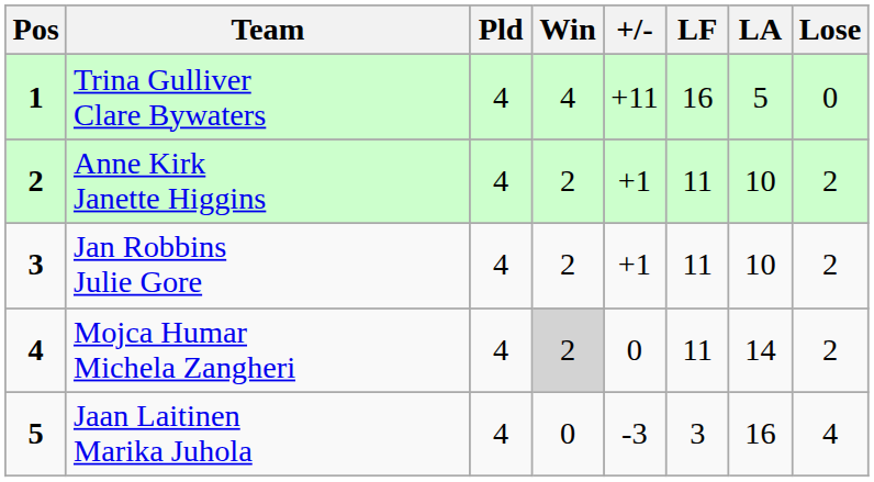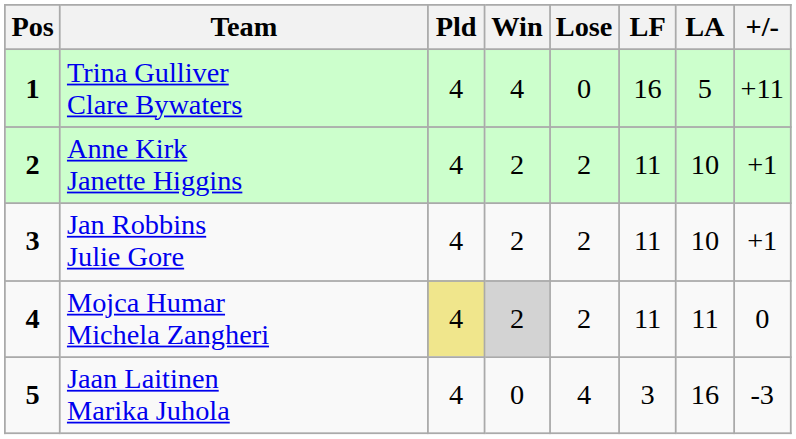columns swapped: Lose <-> +/-
Mojca Humar Michela Zangheri | Pld: no background -> khaki background
Mojca Humar Michela Zangheri | LA: 14 -> 11
